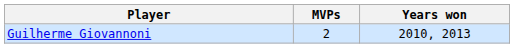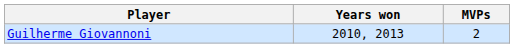columns swapped: MVPs <-> Years won
